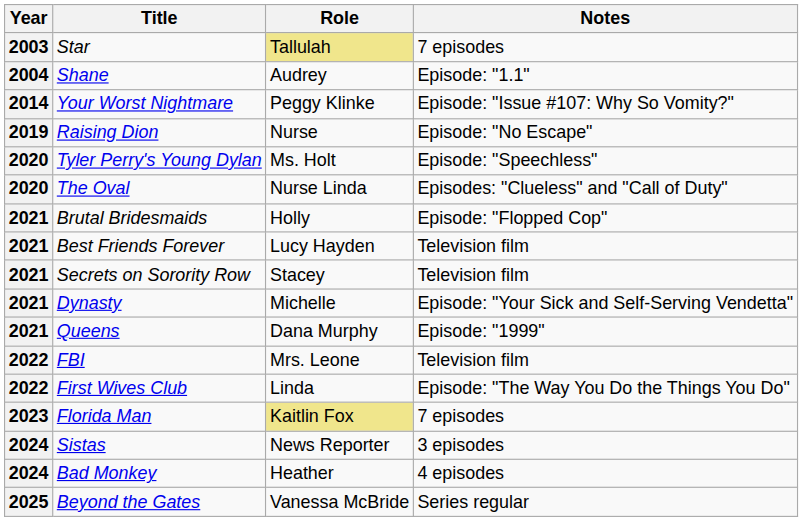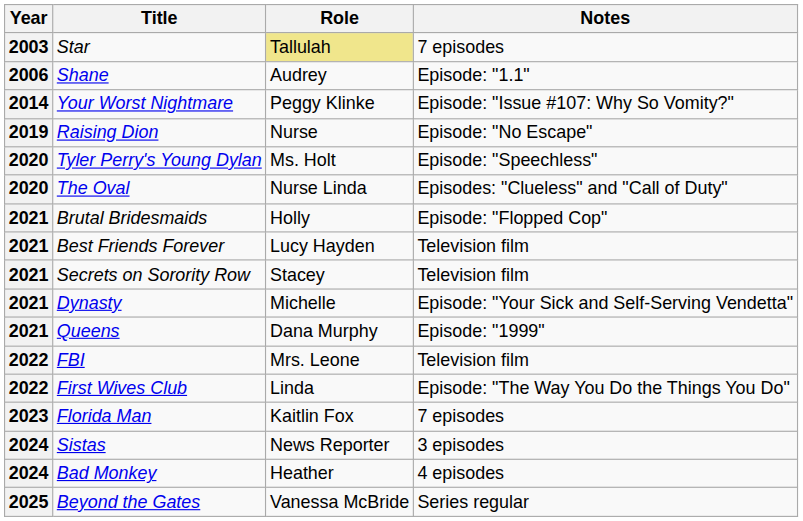Shane | Year: 2004 -> 2006
Florida Man | Role: khaki background -> no background
